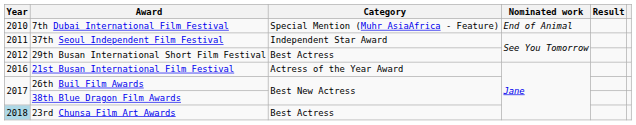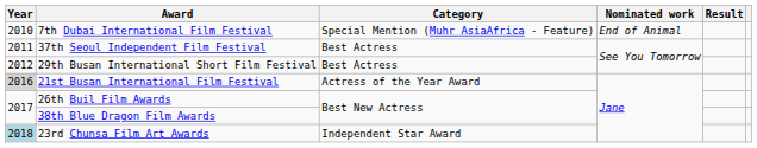37th Seoul Independent Film Festival | Category: Independent Star Award -> Best Actress
21st Busan International Film Festival | Year: no background -> lightgrey background
23rd Chunsa Film Art Awards | Category: Best Actress -> Independent Star Award
